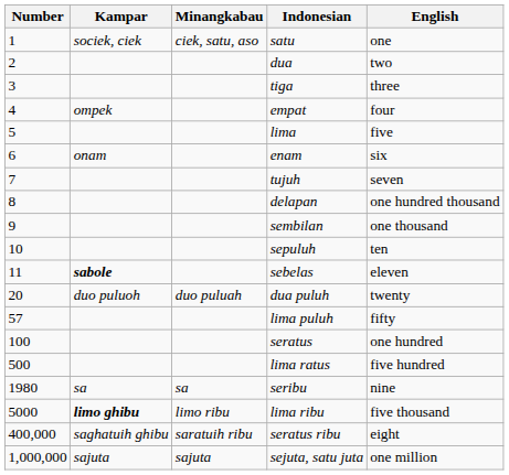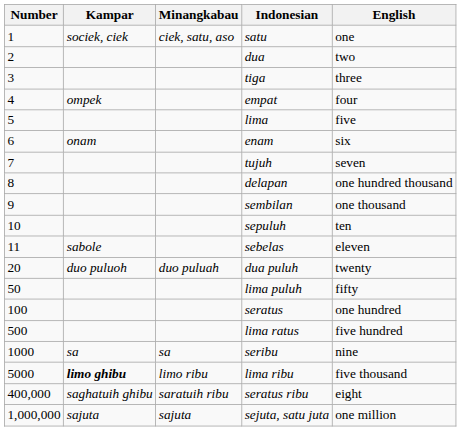sebelas | Kampar: bold -> normal
lima puluh | Number: 57 -> 50
seribu | Number: 1980 -> 1000
